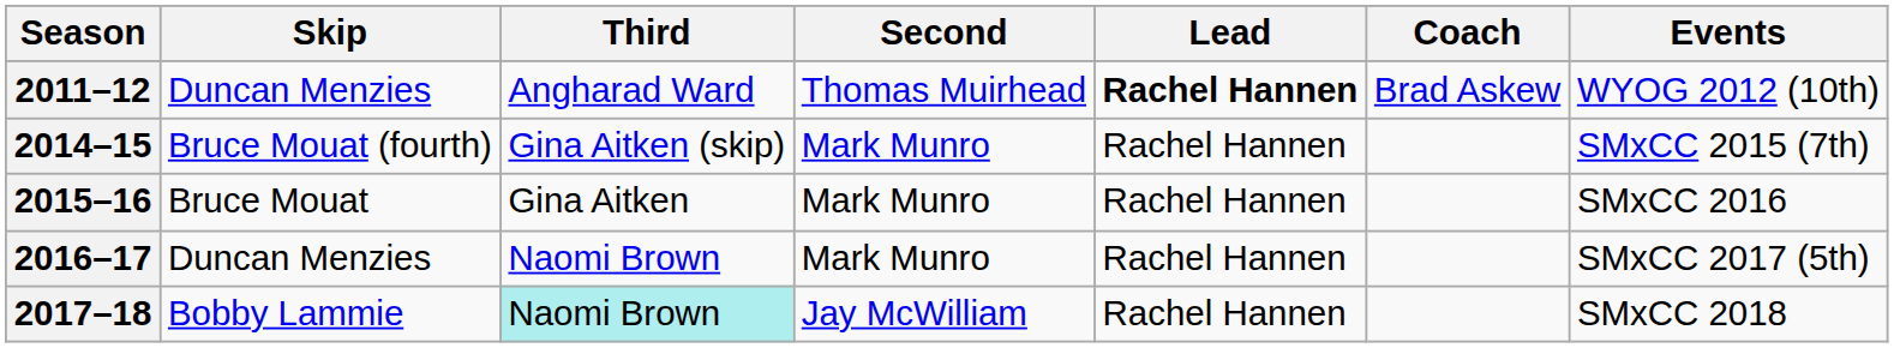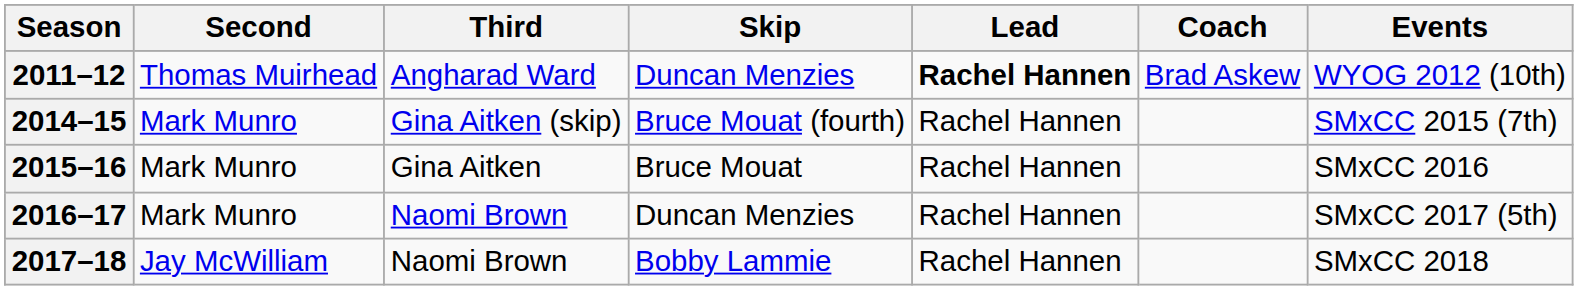columns swapped: Skip <-> Second
2017–18 | Third: paleturquoise background -> no background
